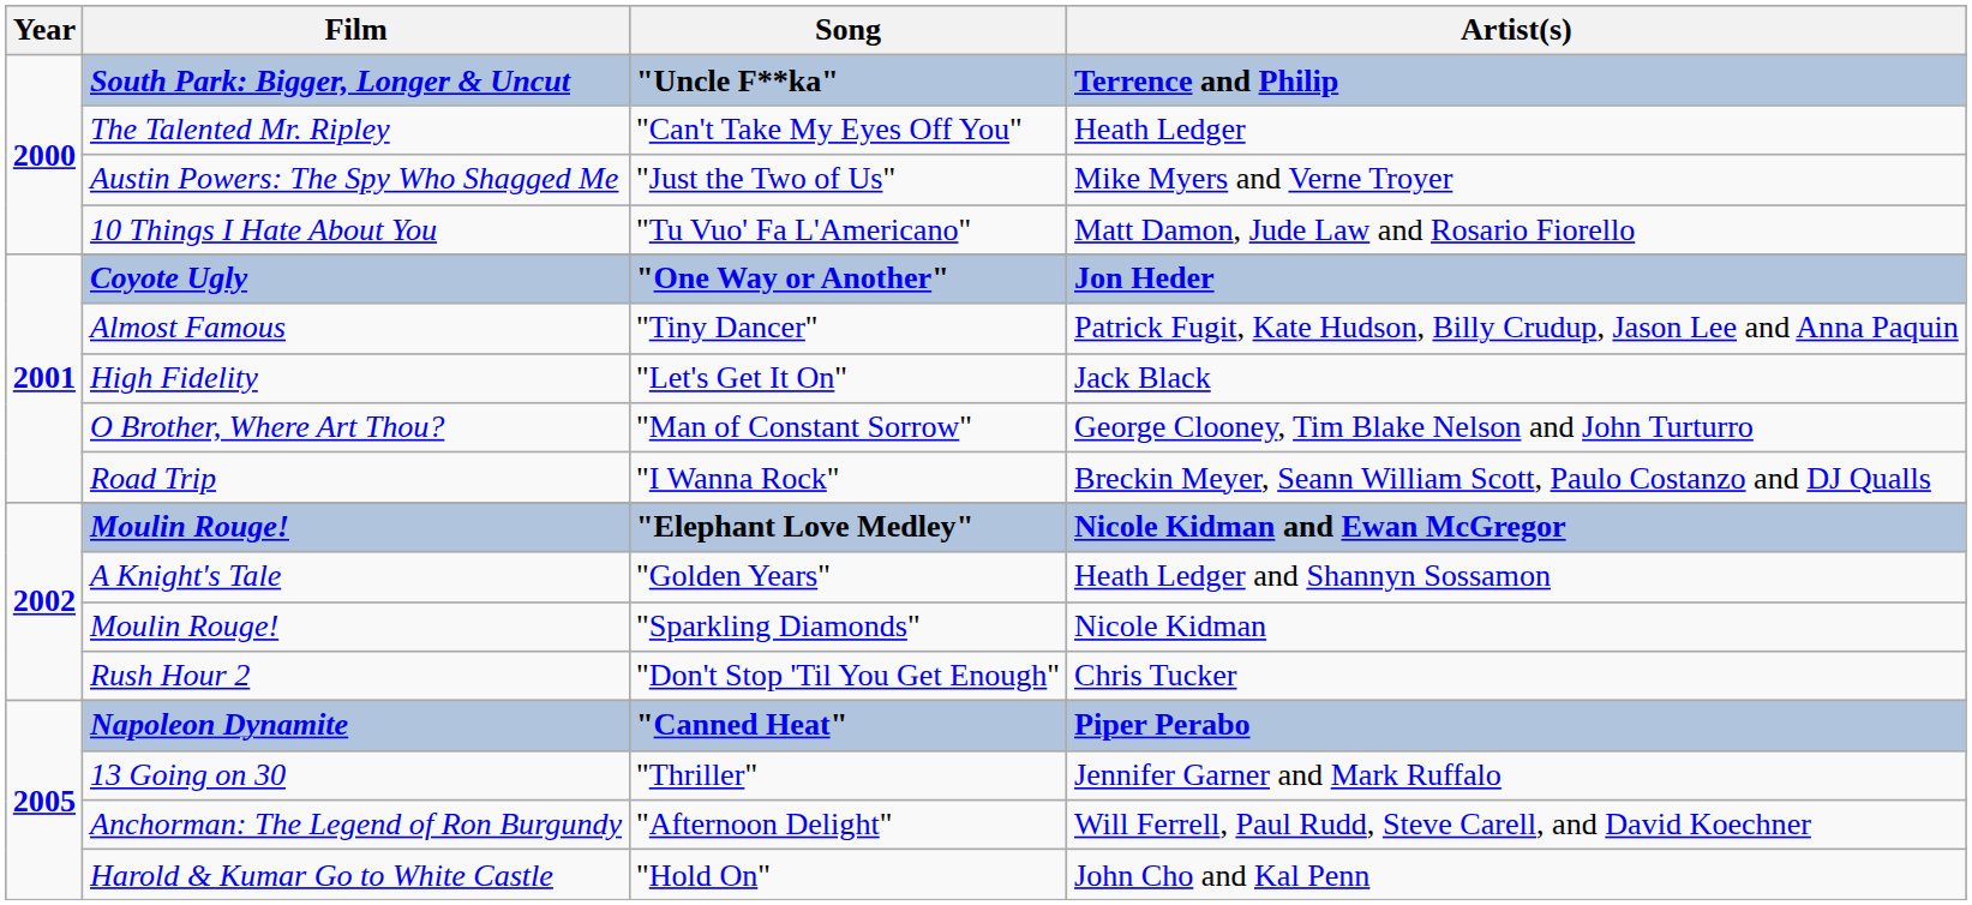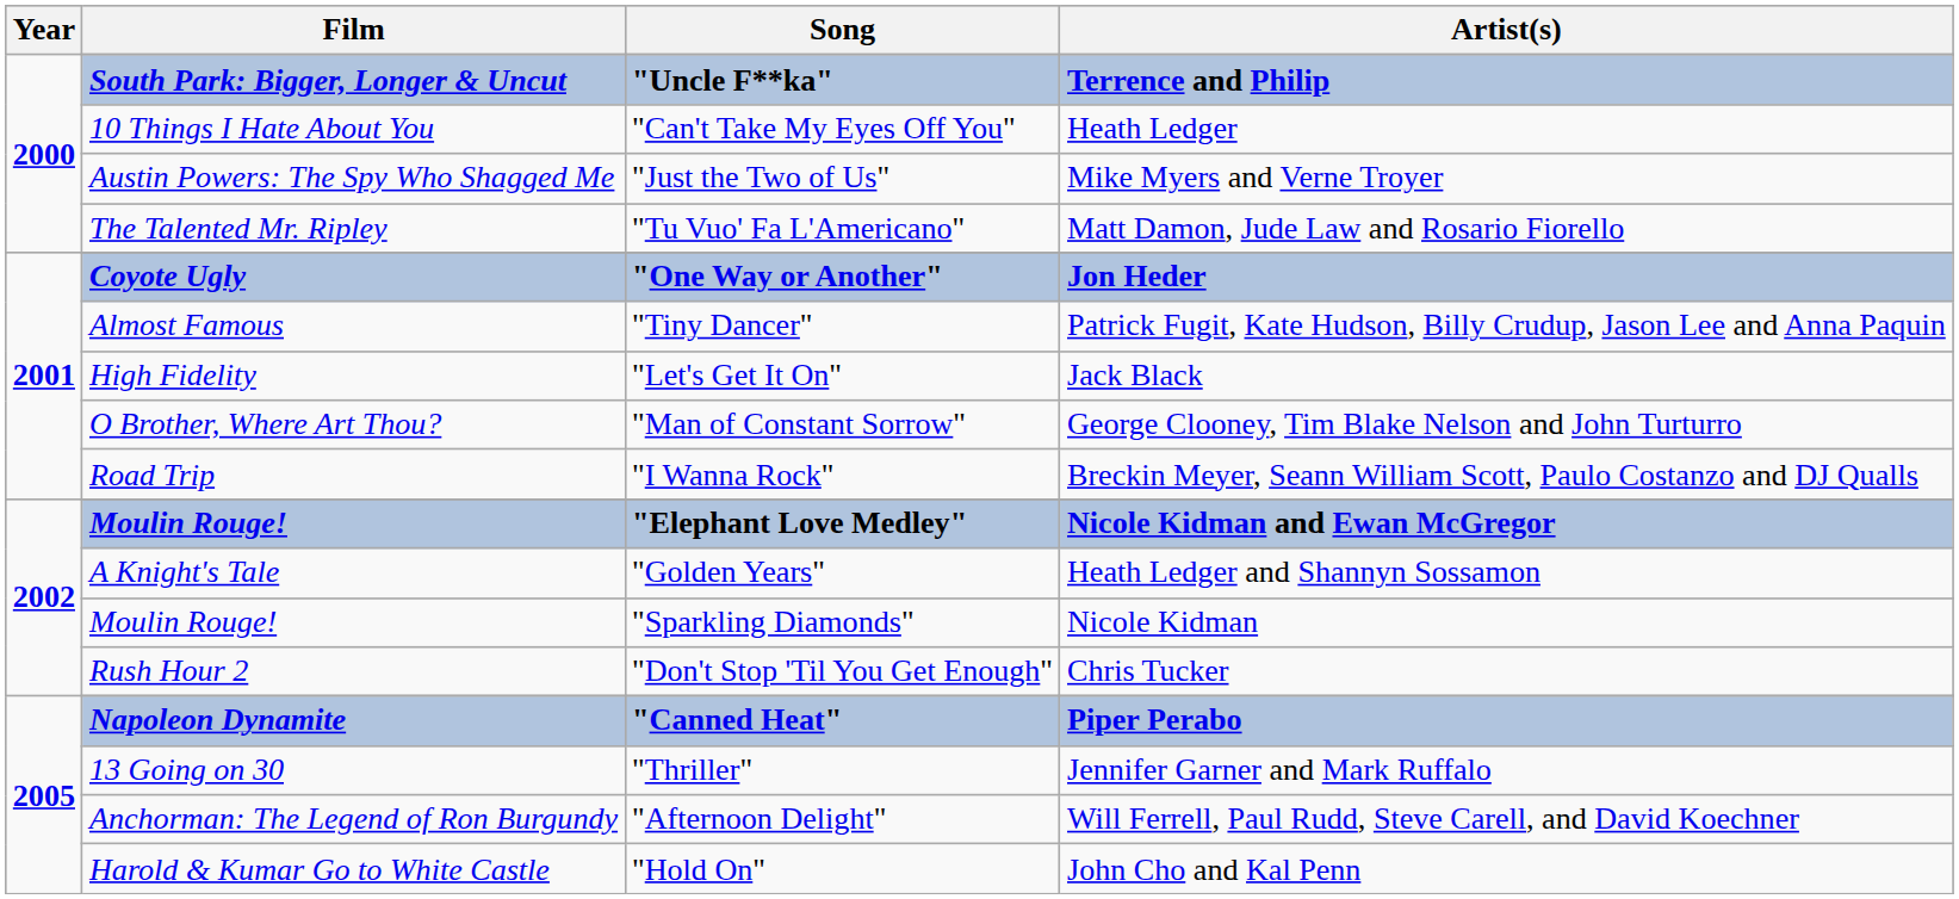"Can't Take My Eyes Off You" | Film: The Talented Mr. Ripley -> 10 Things I Hate About You
"Tu Vuo' Fa L'Americano" | Film: 10 Things I Hate About You -> The Talented Mr. Ripley
